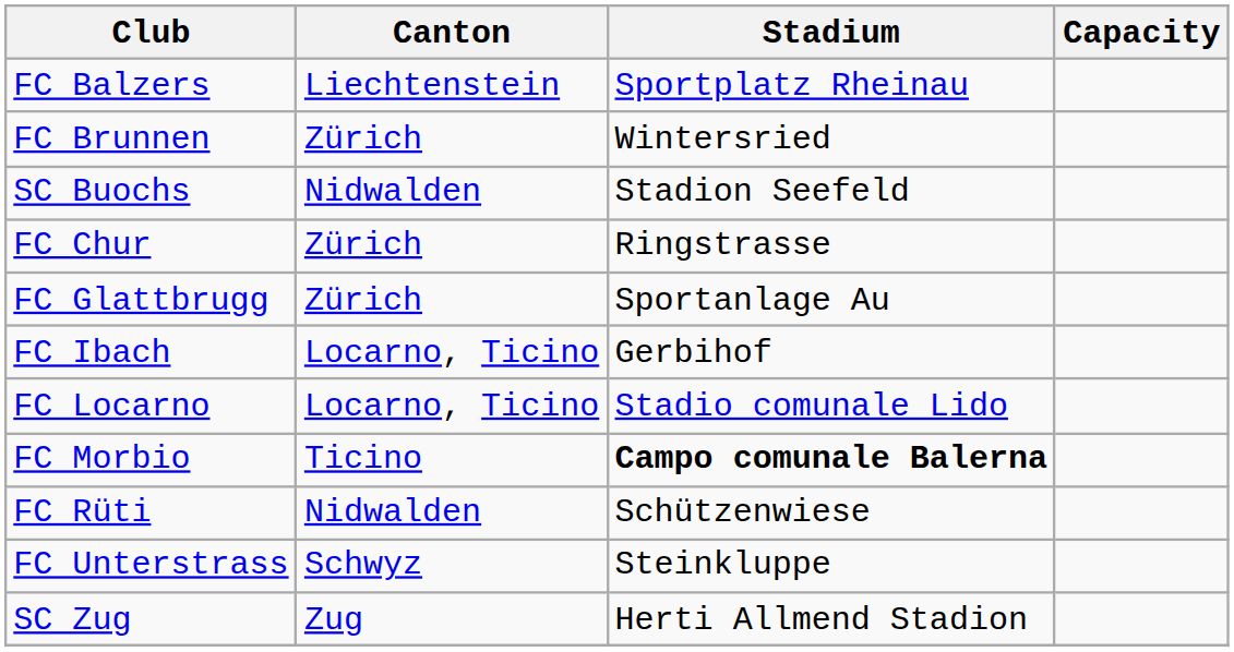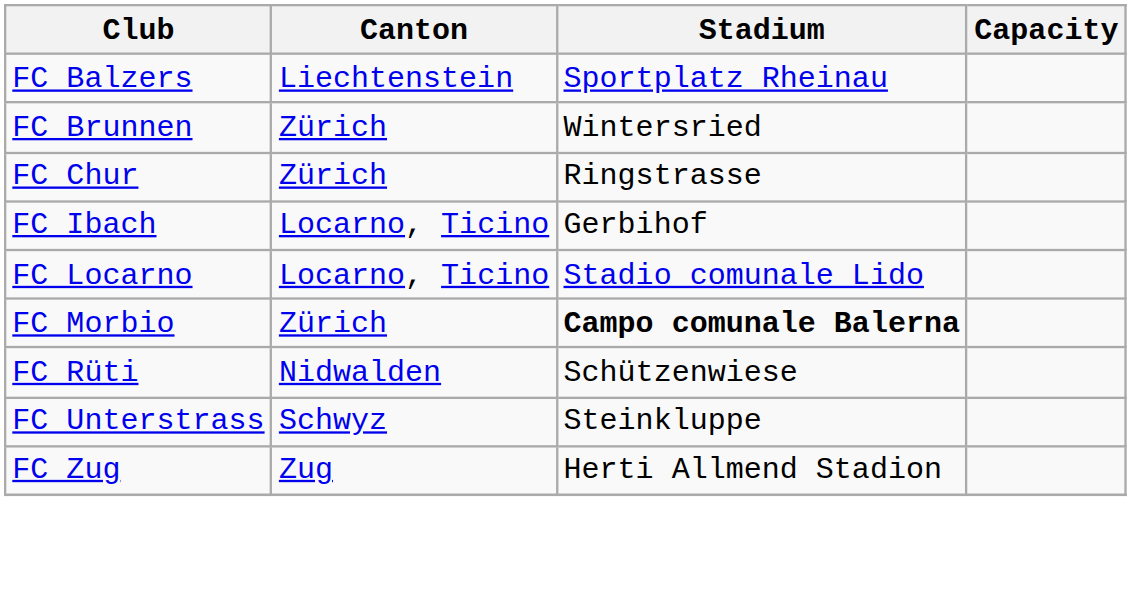- row: SC Buochs | Nidwalden | Stadion Seefeld
- row: FC Glattbrugg | Zürich | Sportanlage Au
FC Morbio | Canton: Ticino -> Zürich
+ row: FC Zug | Zug | Herti Allmend Stadion
- row: SC Zug | Zug | Herti Allmend Stadion
